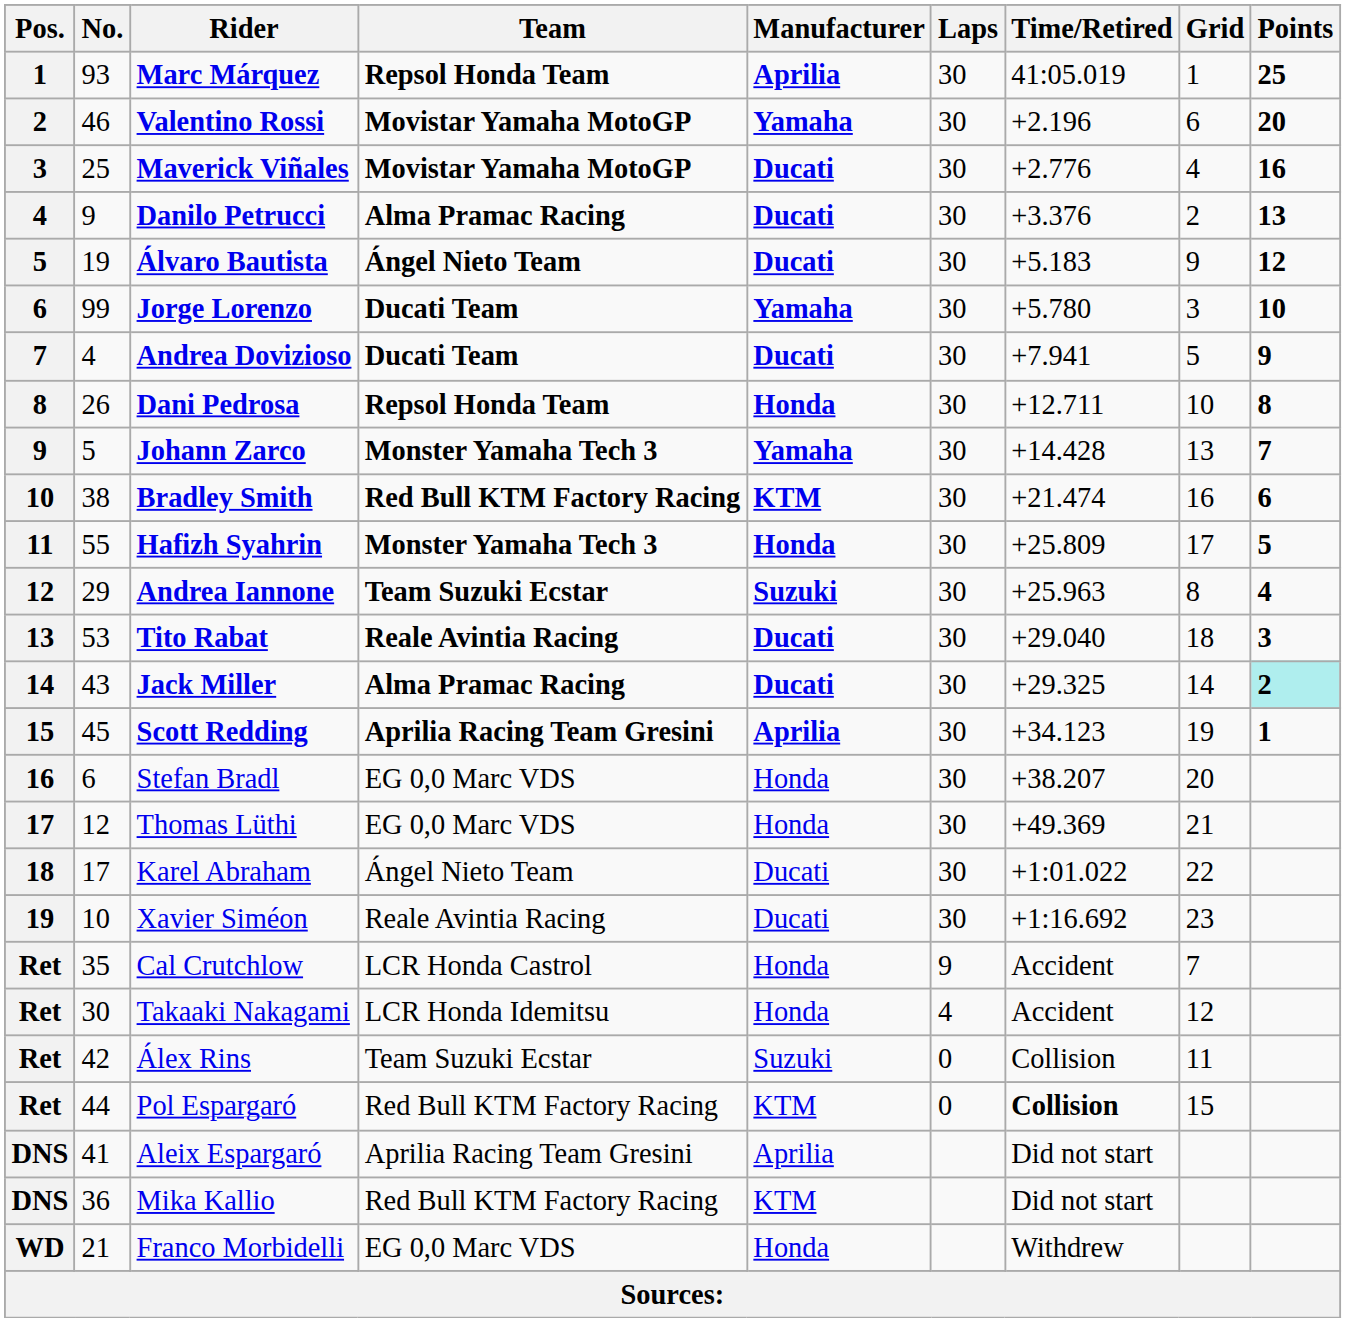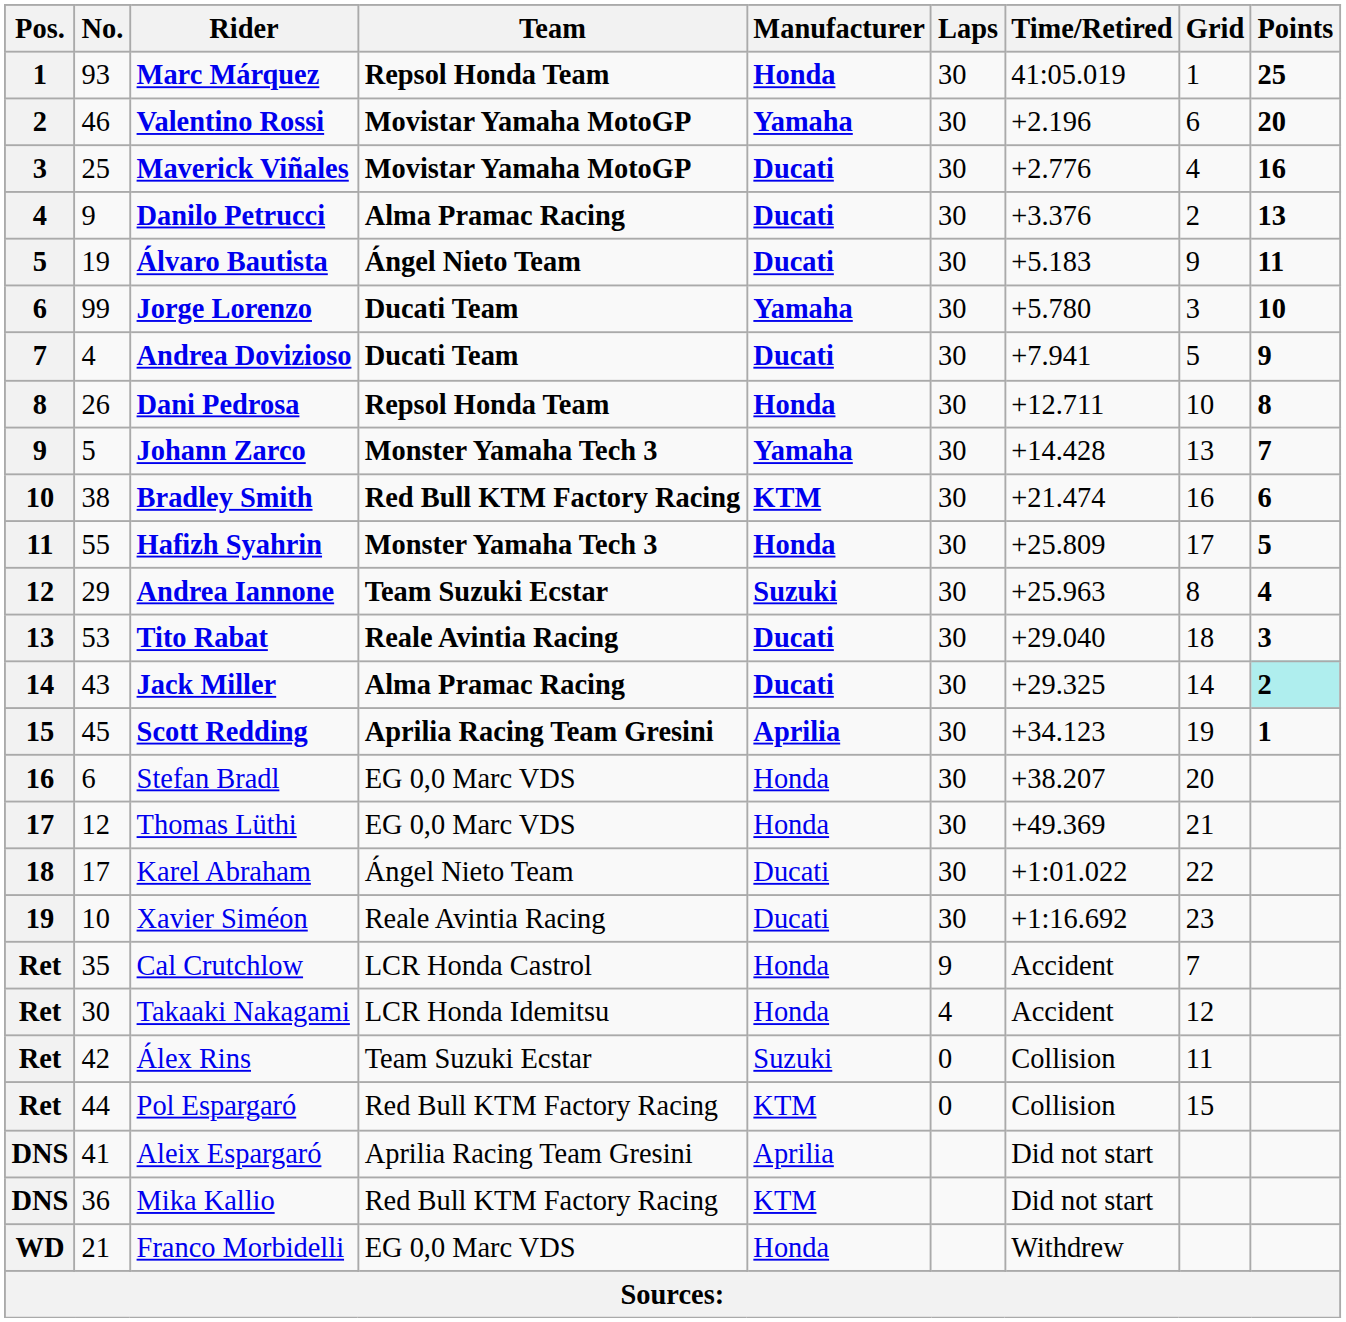Marc Márquez | Manufacturer: Aprilia -> Honda
Álvaro Bautista | Points: 12 -> 11
Pol Espargaró | Time/Retired: bold -> normal
